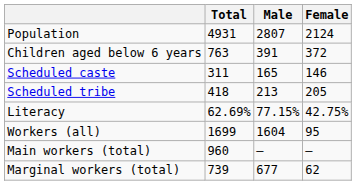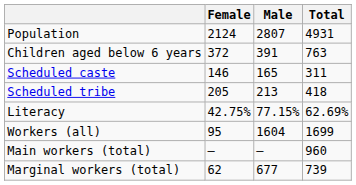columns swapped: Total <-> Female
